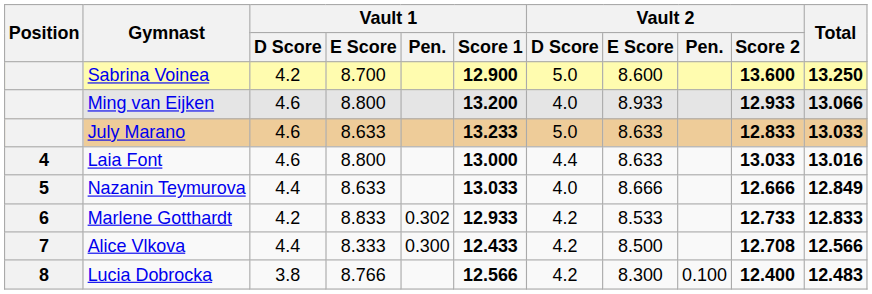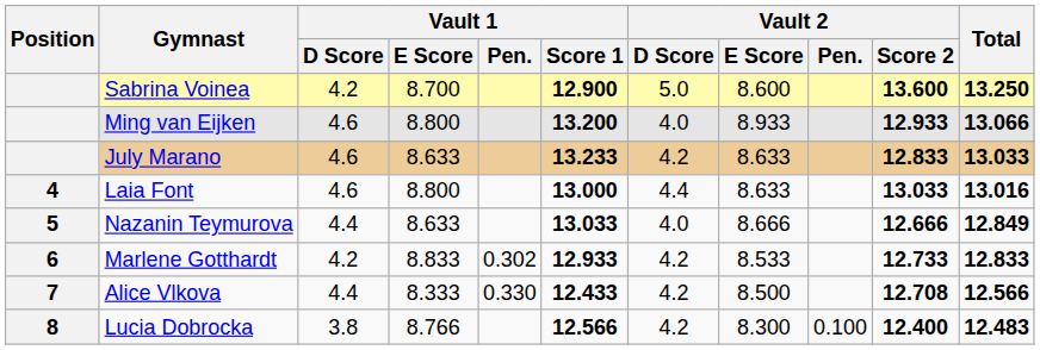July Marano | Vault 2 / D Score: 5.0 -> 4.2
Alice Vlkova | Vault 1 / Pen.: 0.300 -> 0.330
